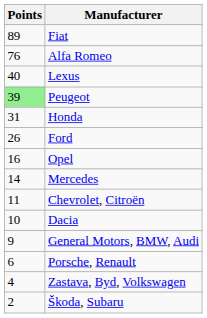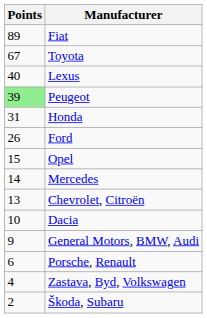- row: 76 | Alfa Romeo
+ row: 67 | Toyota
Opel | Points: 16 -> 15
Chevrolet, Citroën | Points: 11 -> 13
